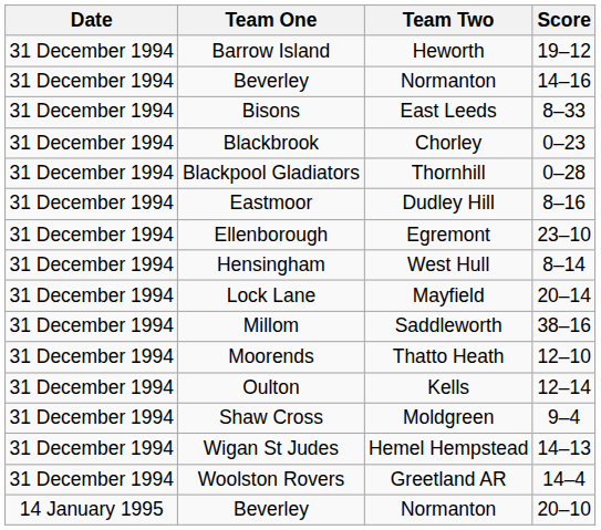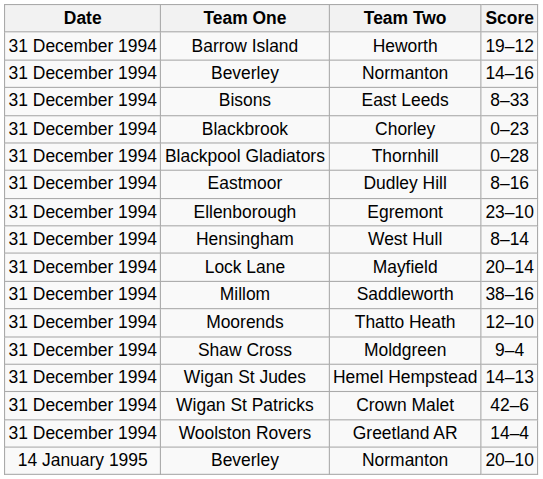- row: 31 December 1994 | Oulton | Kells | 12–14
+ row: 31 December 1994 | Wigan St Patricks | Crown Malet | 42–6
